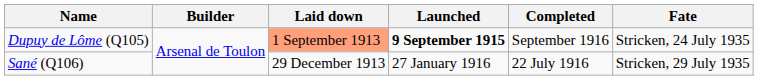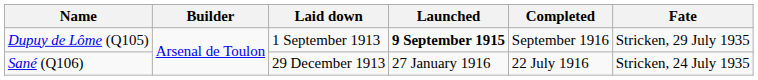Dupuy de Lôme (Q105) | Laid down: lightsalmon background -> no background
Dupuy de Lôme (Q105) | Fate: Stricken, 24 July 1935 -> Stricken, 29 July 1935
Sané (Q106) | Fate: Stricken, 29 July 1935 -> Stricken, 24 July 1935
